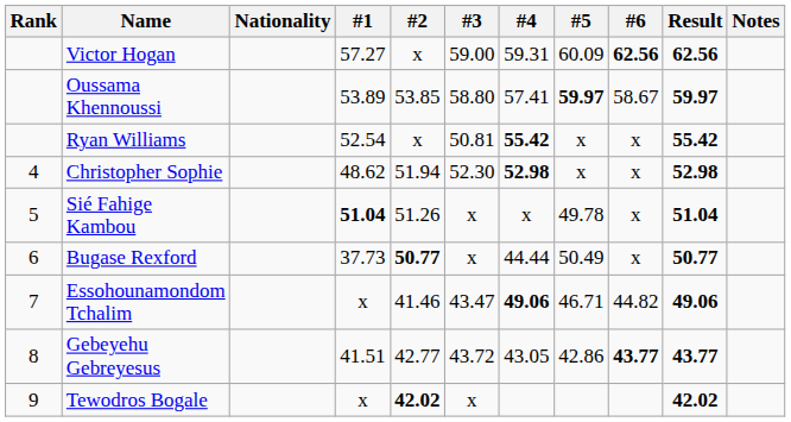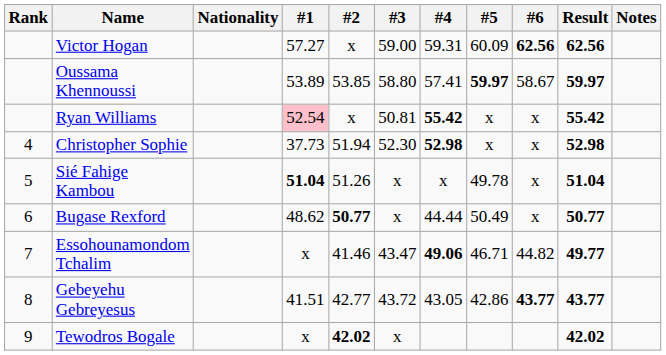Ryan Williams | #1: no background -> pink background
Christopher Sophie | #1: 48.62 -> 37.73
Bugase Rexford | #1: 37.73 -> 48.62
Essohounamondom Tchalim | Result: 49.06 -> 49.77
